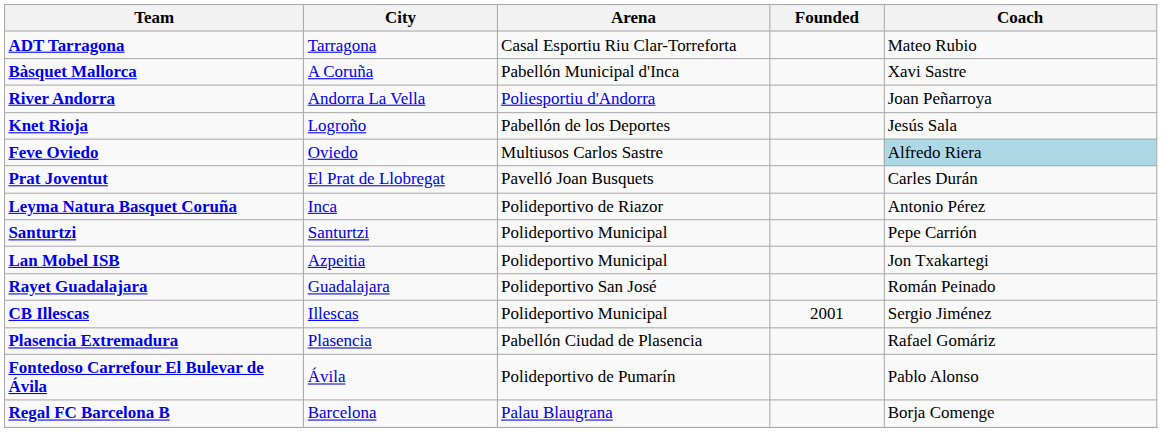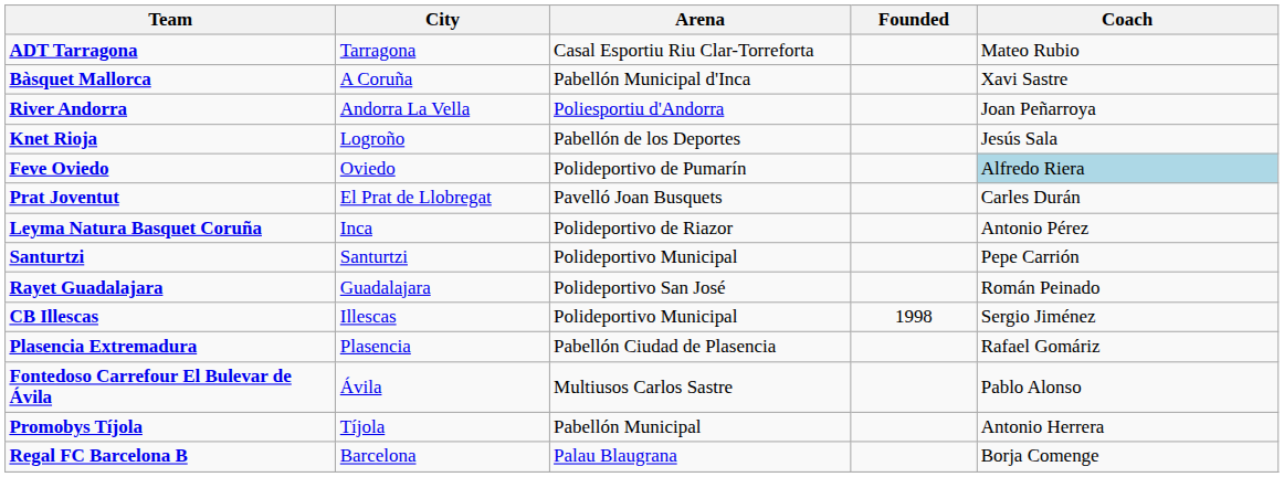Feve Oviedo | Arena: Multiusos Carlos Sastre -> Polideportivo de Pumarín
- row: Lan Mobel ISB | Azpeitia | Polideportivo Municipal | Jon Txakartegi
CB Illescas | Founded: 2001 -> 1998
Fontedoso Carrefour El Bulevar de Ávila | Arena: Polideportivo de Pumarín -> Multiusos Carlos Sastre
+ row: Promobys Tíjola | Tíjola | Pabellón Municipal | Antonio Herrera
